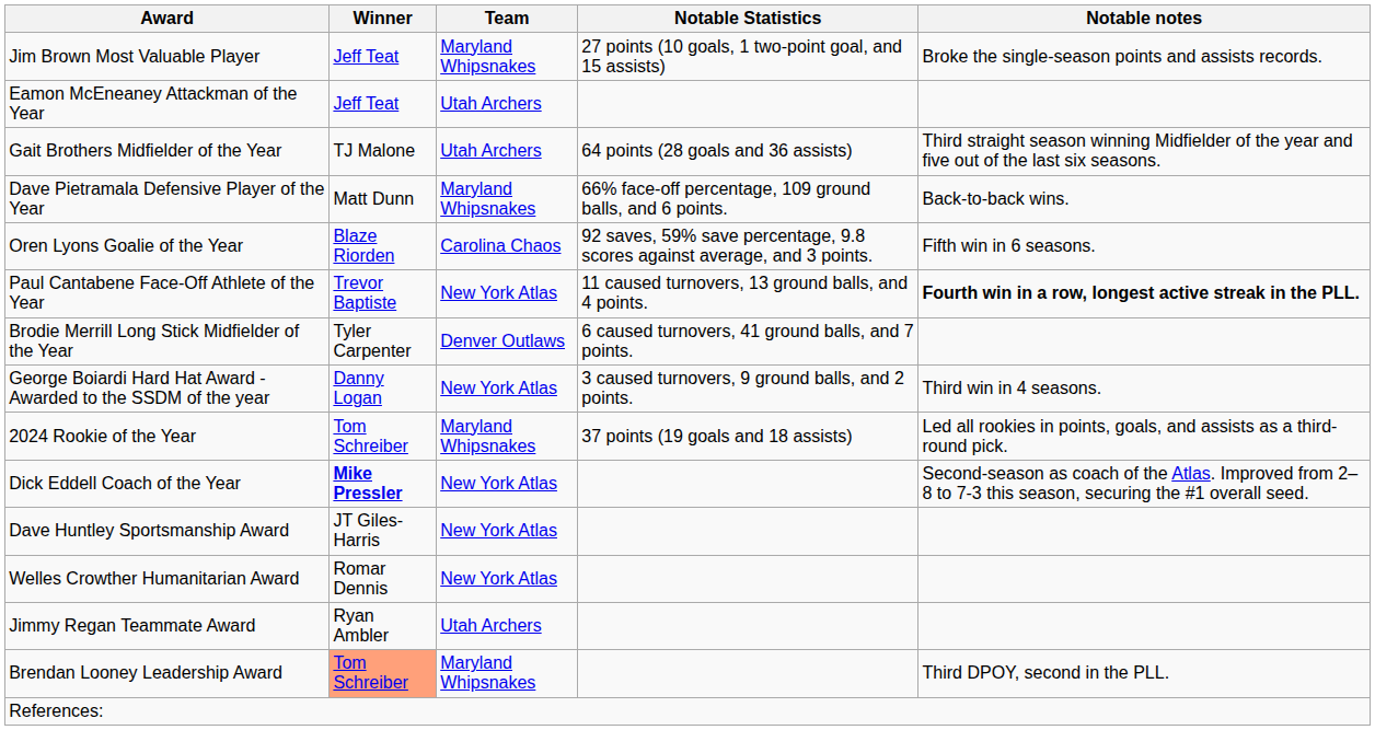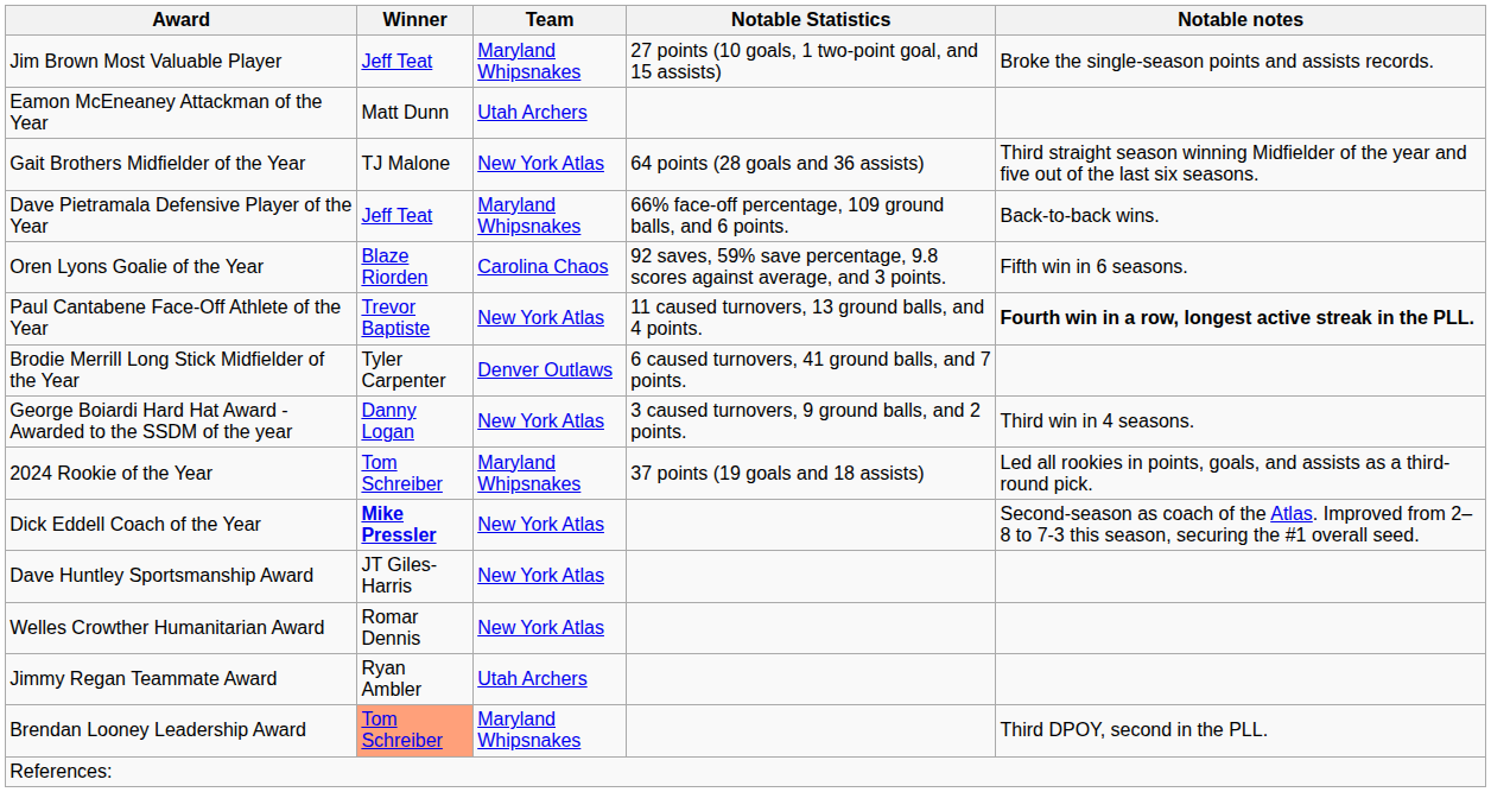Eamon McEneaney Attackman of the Year | Winner: Jeff Teat -> Matt Dunn
Gait Brothers Midfielder of the Year | Team: Utah Archers -> New York Atlas
Dave Pietramala Defensive Player of the Year | Winner: Matt Dunn -> Jeff Teat
